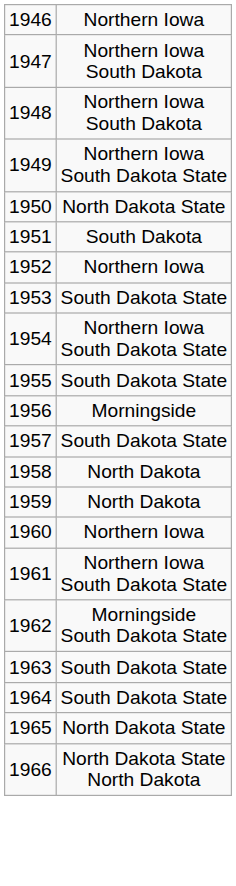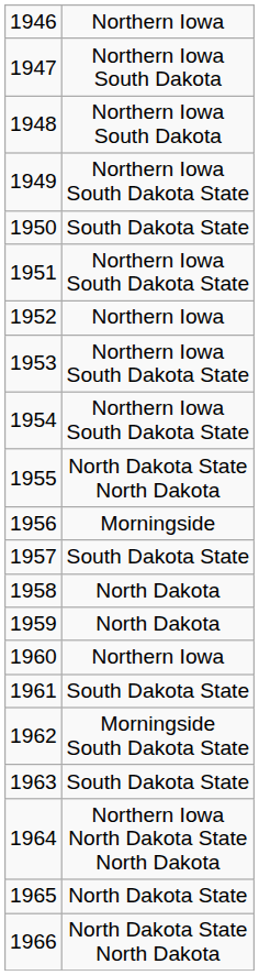1950 | column 2: North Dakota State -> South Dakota State
1951 | column 2: South Dakota -> Northern Iowa South Dakota State
1953 | column 2: South Dakota State -> Northern Iowa South Dakota State
1955 | column 2: South Dakota State -> North Dakota State North Dakota
1961 | column 2: Northern Iowa South Dakota State -> South Dakota State
1964 | column 2: South Dakota State -> Northern Iowa North Dakota State North Dakota
